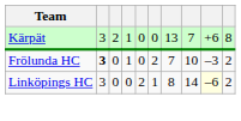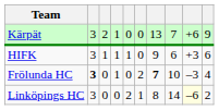Kärpät | column 10: 8 -> 9
+ row: HIFK | 3 | 1 | 1 | 1 | 0 | 9 | 6 | +3 | 6
Frölunda HC | column 7: normal -> bold
Frölunda HC | column 10: 2 -> 4
